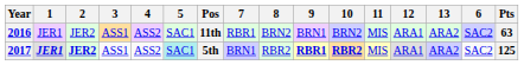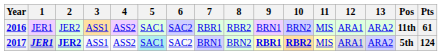columns swapped: 6 <-> Pos
2016 | 8: BRN2 -> RBR2
2016 | Pts: 63 -> 61
2017 | 8: RBR2 -> BRN2
2017 | Pts: 125 -> 124
